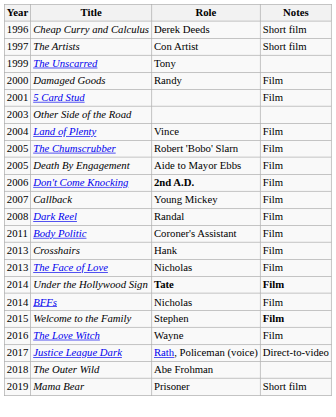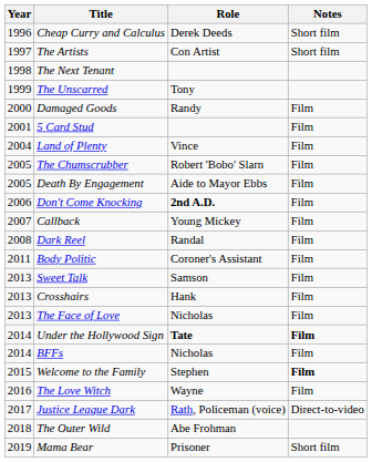+ row: 1998 | The Next Tenant
- row: 2003 | Other Side of the Road
+ row: 2013 | Sweet Talk | Samson | Film
